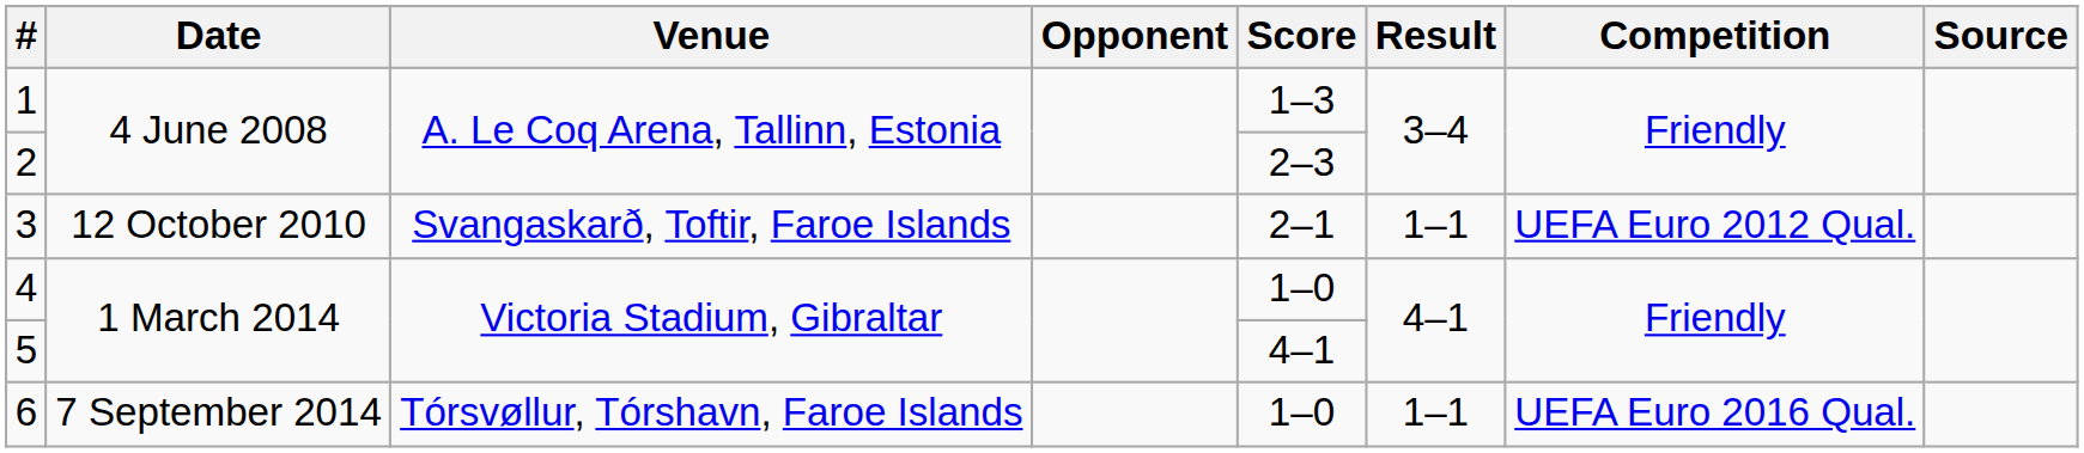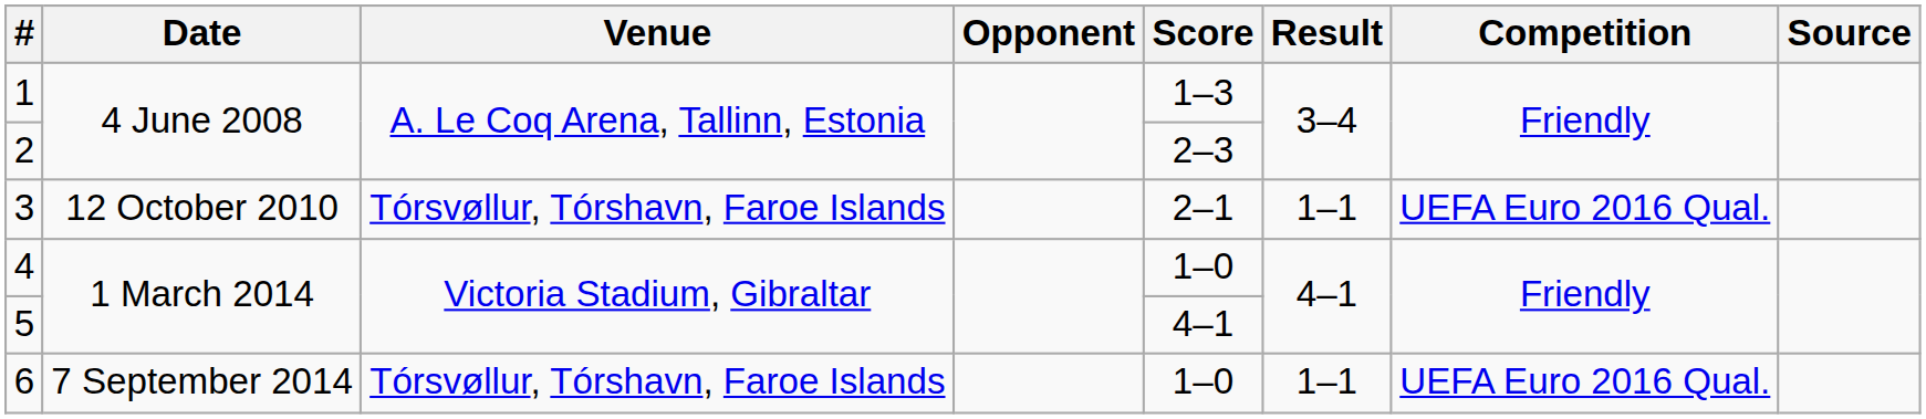3 | Venue: Svangaskarð, Toftir, Faroe Islands -> Tórsvøllur, Tórshavn, Faroe Islands
3 | Competition: UEFA Euro 2012 Qual. -> UEFA Euro 2016 Qual.
